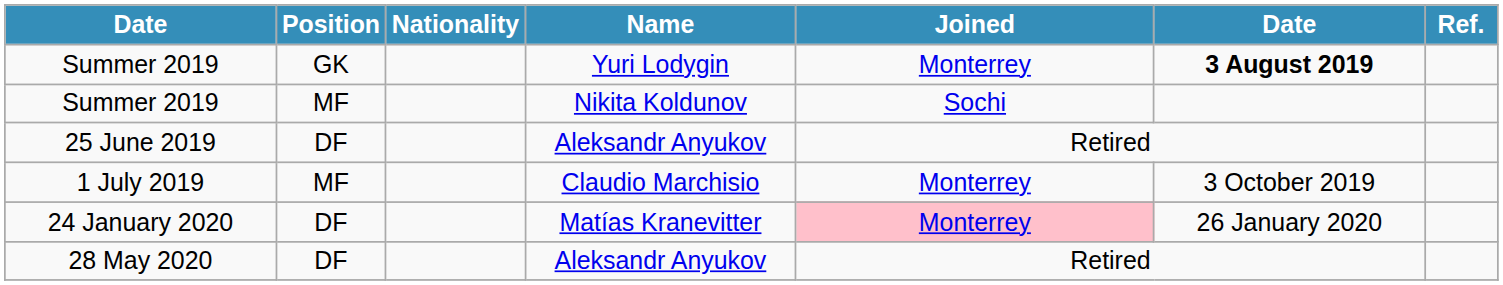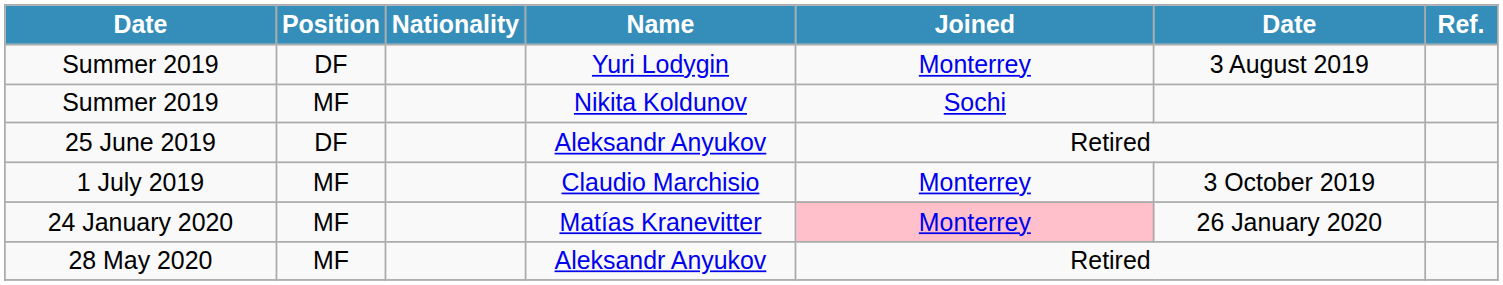Summer 2019 / Yuri Lodygin | Position: GK -> DF
Summer 2019 / Yuri Lodygin | column 6: bold -> normal
24 January 2020 | Position: DF -> MF
28 May 2020 | Position: DF -> MF
